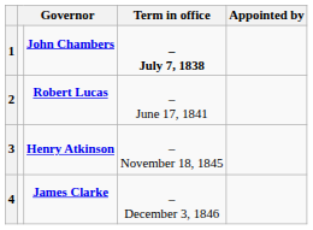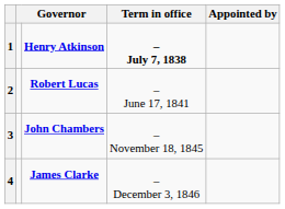1 | column 3: John Chambers -> Henry Atkinson
3 | column 3: Henry Atkinson -> John Chambers
